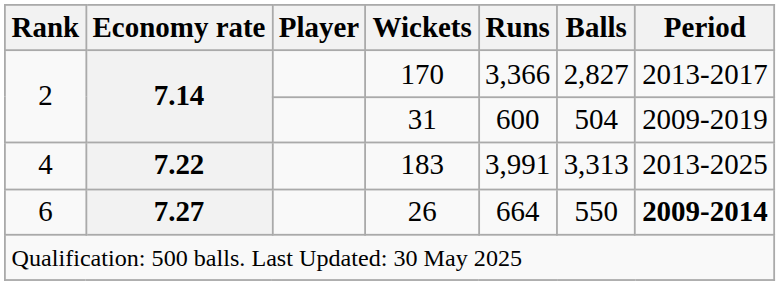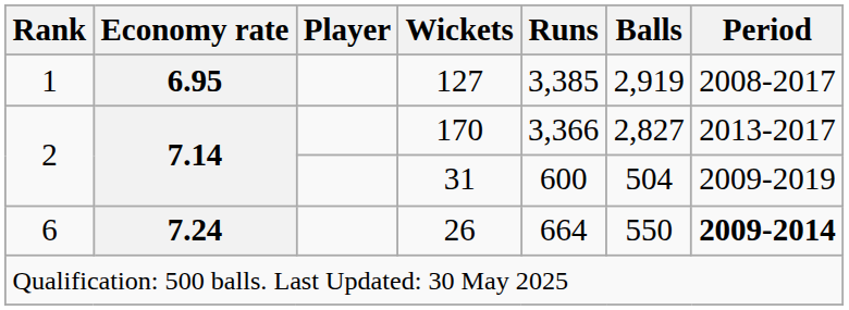+ row: 1 | 6.95 | 127 | 3,385 | 2,919 | 2008-2017
- row: 4 | 7.22 | 183 | 3,991 | 3,313 | 2013-2025
26 | Economy rate: 7.27 -> 7.24
